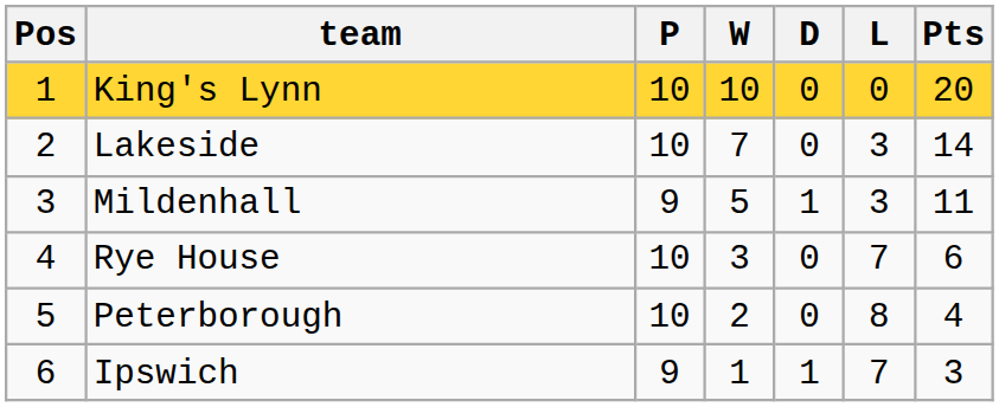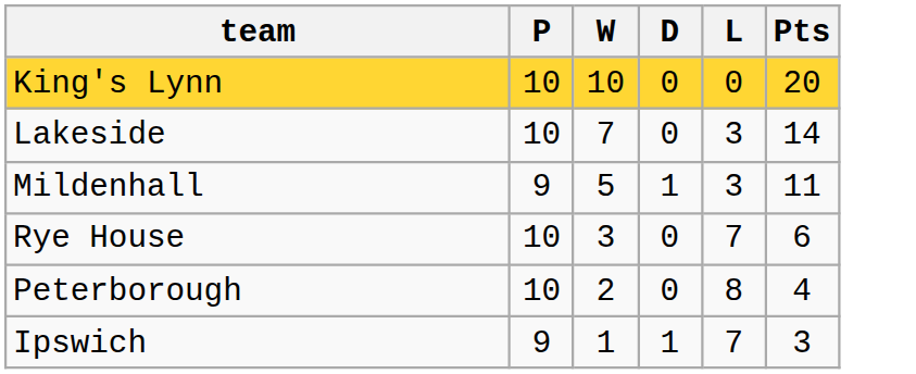- column: Pos | 1 | 2 | 3 | 4 | 5 | 6
